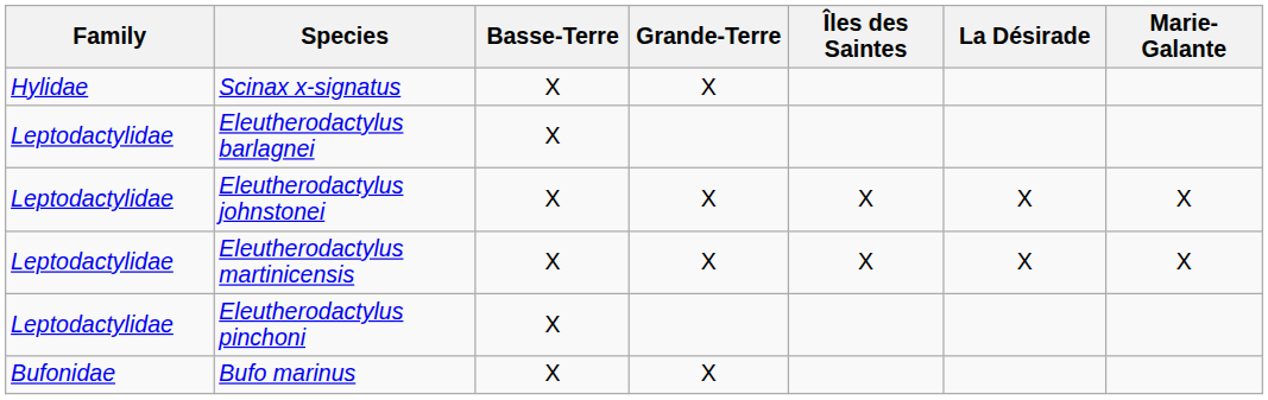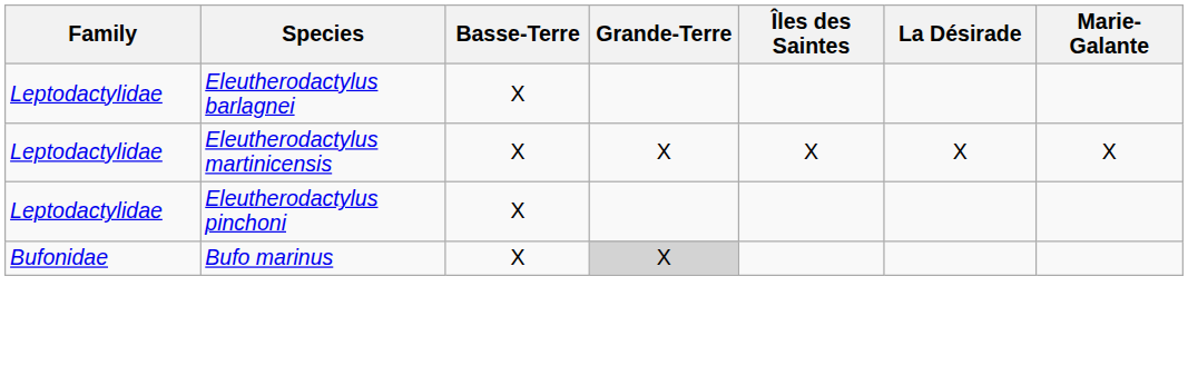- row: Hylidae | Scinax x-signatus | X | X
- row: Leptodactylidae | Eleutherodactylus johnstonei | X | X | X | X | X
Bufo marinus | Grande-Terre: no background -> lightgrey background
